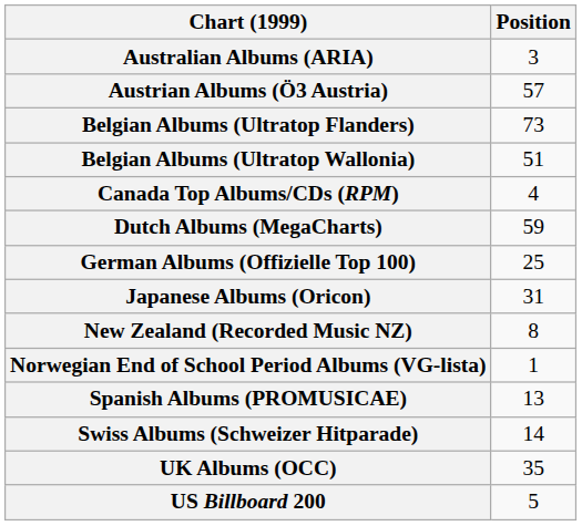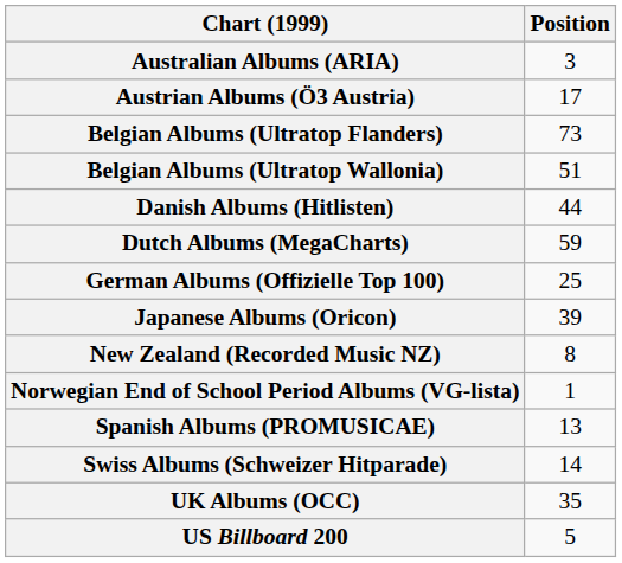Austrian Albums (Ö3 Austria) | Position: 57 -> 17
- row: Canada Top Albums/CDs (RPM) | 4
+ row: Danish Albums (Hitlisten) | 44
Japanese Albums (Oricon) | Position: 31 -> 39
